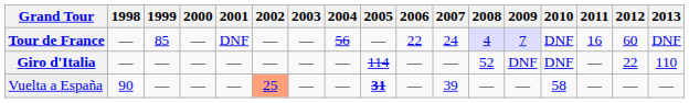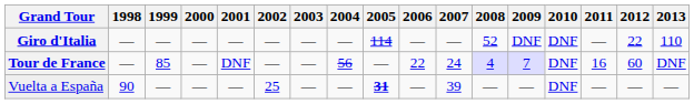rows swapped: Giro d'Italia <-> Tour de France
Vuelta a España | 2002: lightsalmon background -> no background
Vuelta a España | 2010: 58 -> DNF
